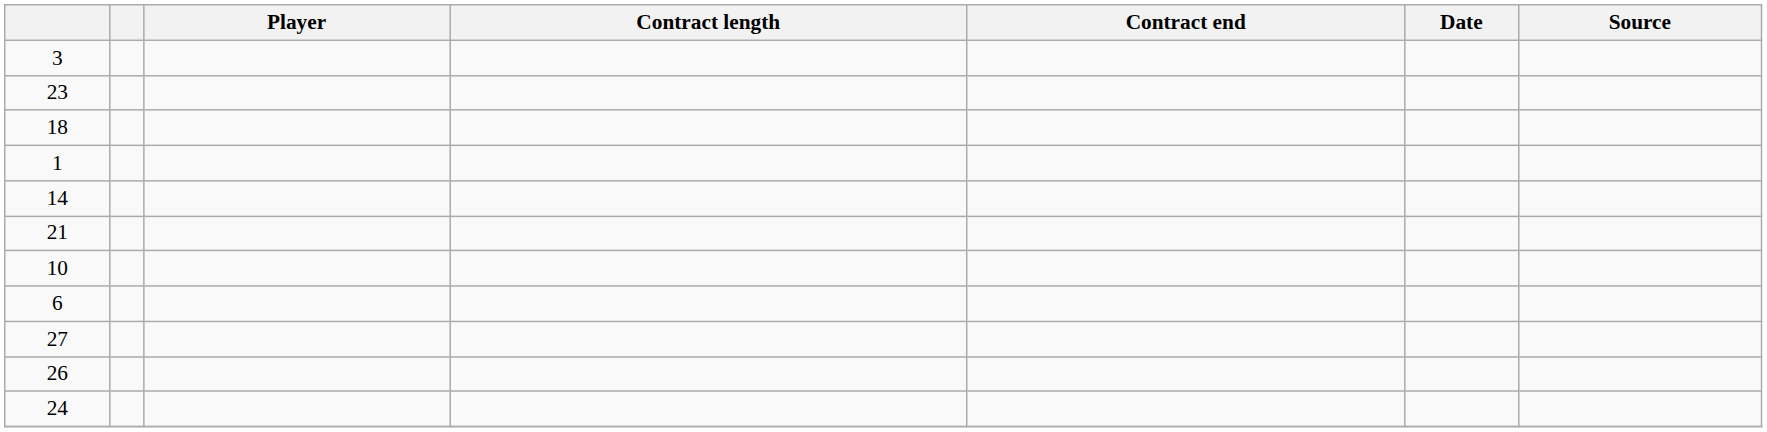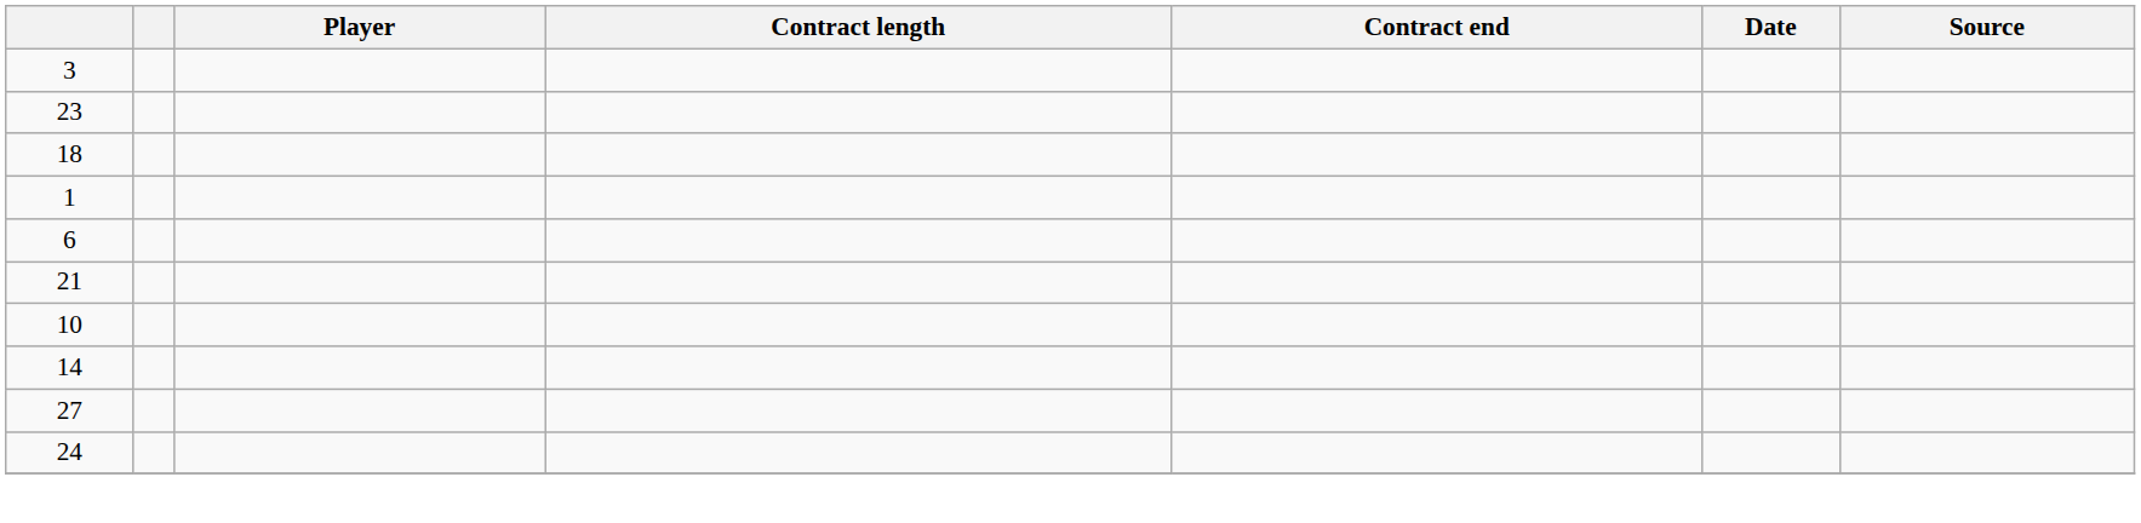rows swapped: 6 <-> 14
- row: 26
